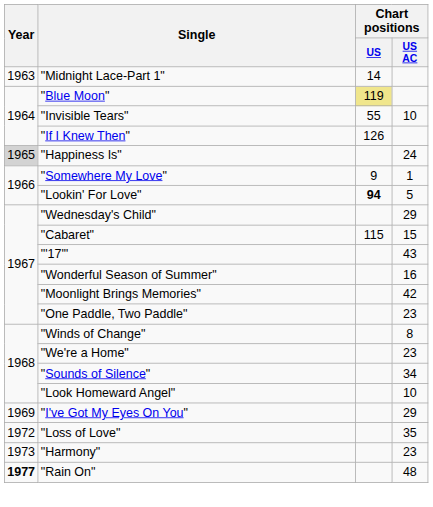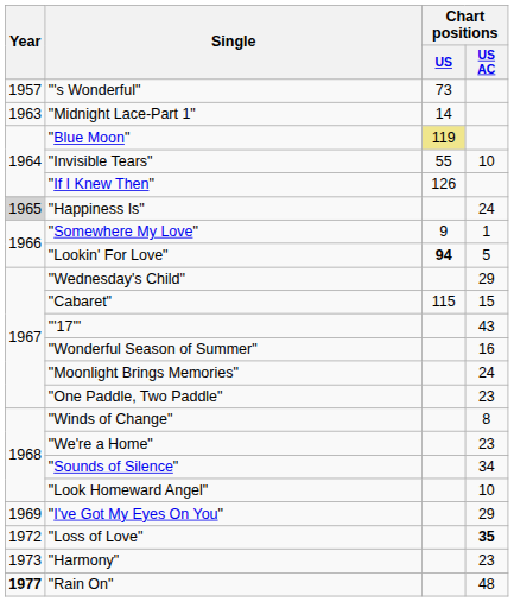+ row: 1957 | "'s Wonderful" | 73
"Moonlight Brings Memories" | Chart positions / US AC: 42 -> 24
"Loss of Love" | Chart positions / US AC: normal -> bold
